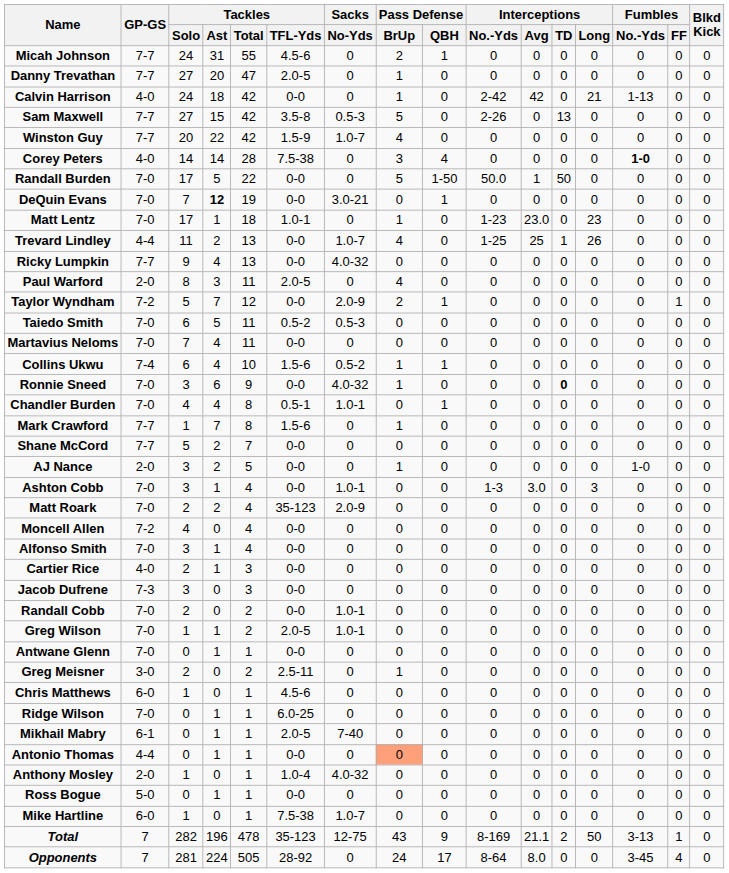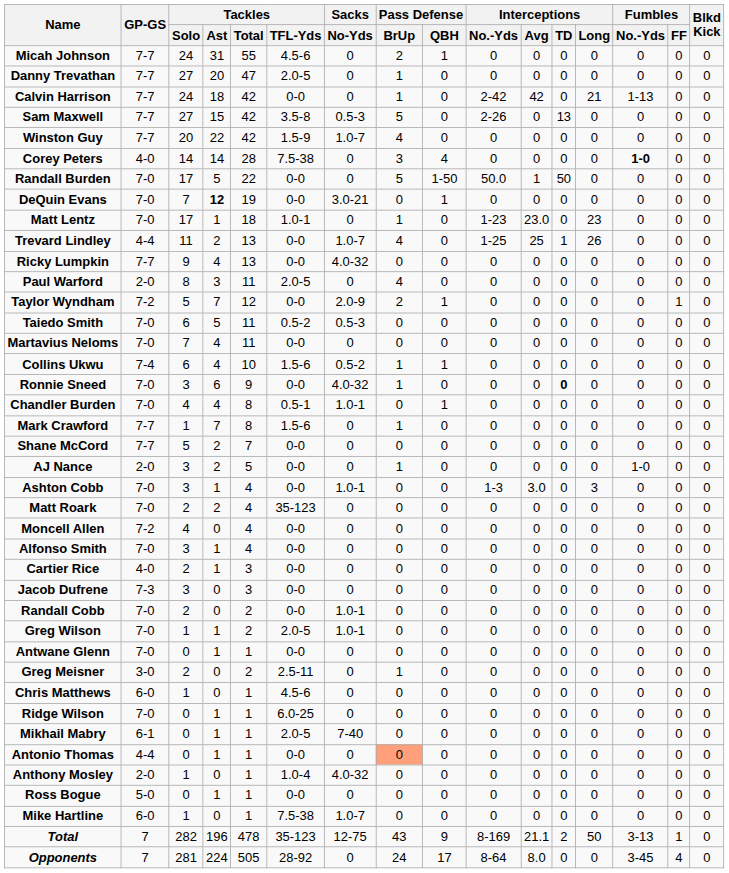Calvin Harrison | GP-GS: 4-0 -> 7-7
Matt Roark | Sacks / No-Yds: 2.0-9 -> 0
